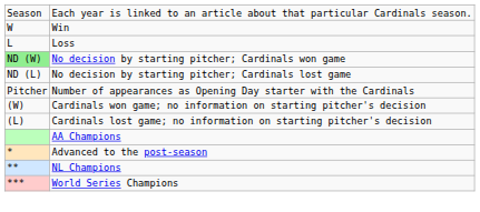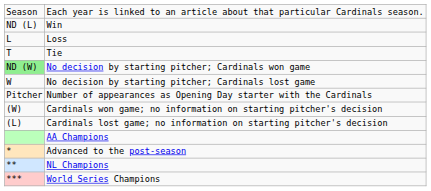Win | column 1: W -> ND (L)
+ row: T | Tie
No decision by starting pitcher; Cardinals lost game | column 1: ND (L) -> W
